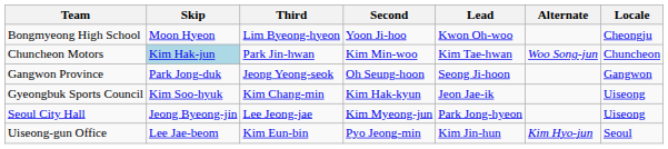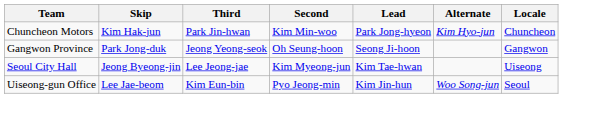- row: Bongmyeong High School | Moon Hyeon | Lim Byeong-hyeon | Yoon Ji-hoo | Kwon Oh-woo | Cheongju
Chuncheon Motors | Skip: lightblue background -> no background
Chuncheon Motors | Lead: Kim Tae-hwan -> Park Jong-hyeon
Chuncheon Motors | Alternate: Woo Song-jun -> Kim Hyo-jun
- row: Gyeongbuk Sports Council | Kim Soo-hyuk | Kim Chang-min | Kim Hak-kyun | Jeon Jae-ik | Uiseong
Seoul City Hall | Lead: Park Jong-hyeon -> Kim Tae-hwan
Uiseong-gun Office | Alternate: Kim Hyo-jun -> Woo Song-jun
